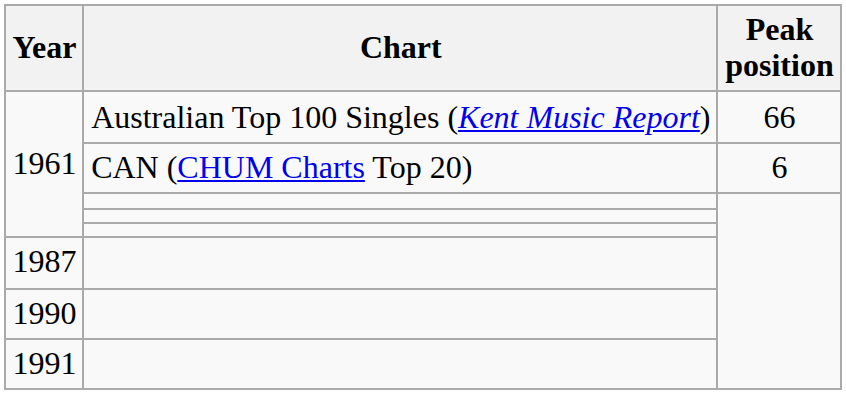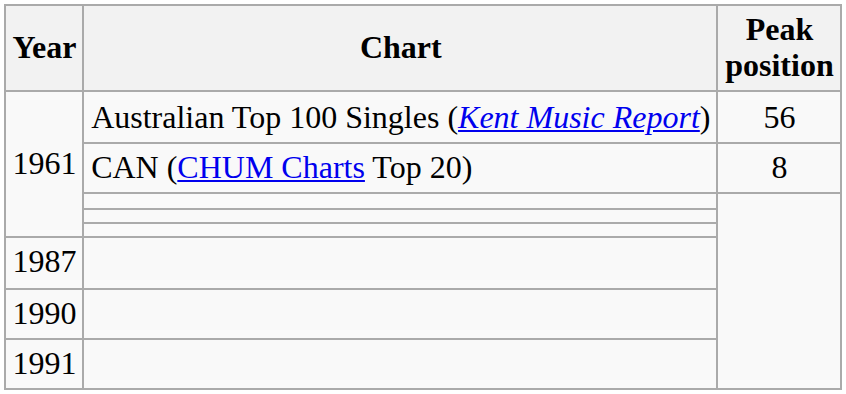1961 / Australian Top 100 Singles (Kent Music Report) | Peak position: 66 -> 56
1961 / CAN (CHUM Charts Top 20) | Peak position: 6 -> 8
